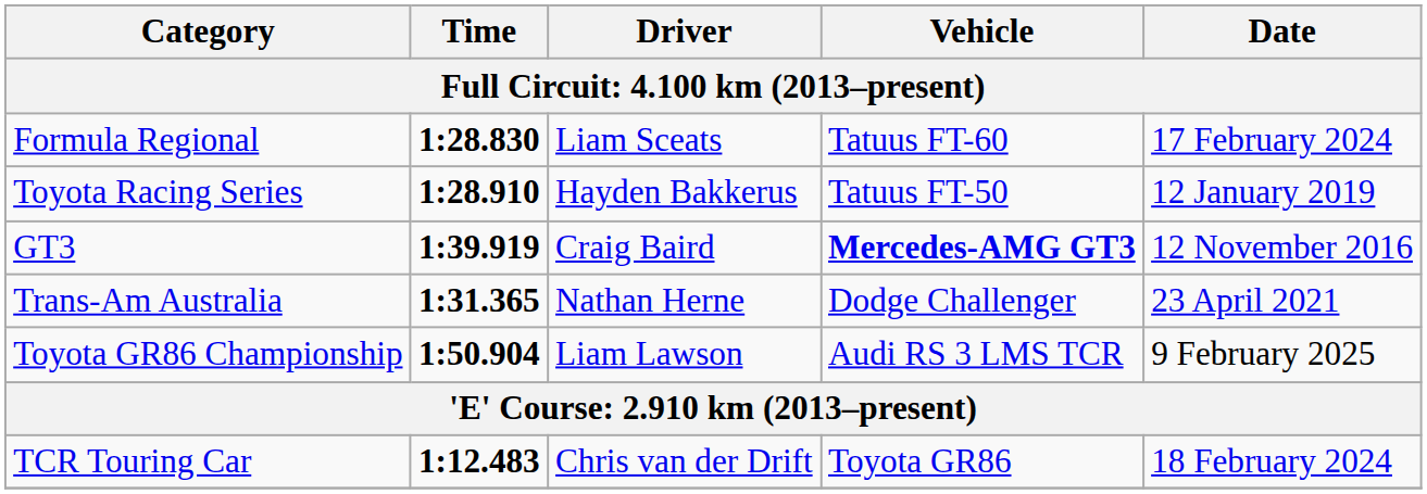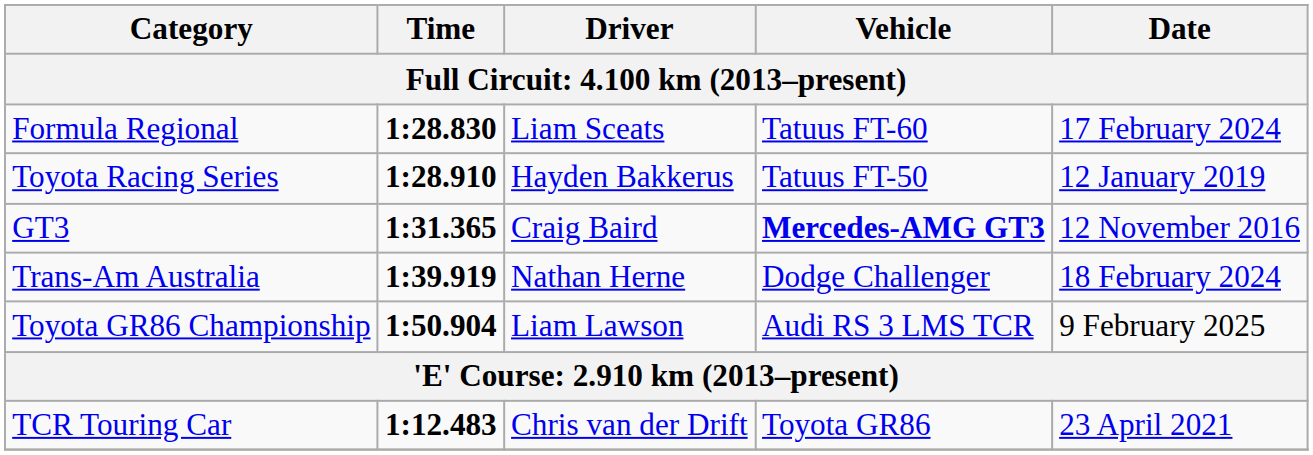GT3 | Time: 1:39.919 -> 1:31.365
Trans-Am Australia | Time: 1:31.365 -> 1:39.919
Trans-Am Australia | Date: 23 April 2021 -> 18 February 2024
TCR Touring Car | Date: 18 February 2024 -> 23 April 2021
